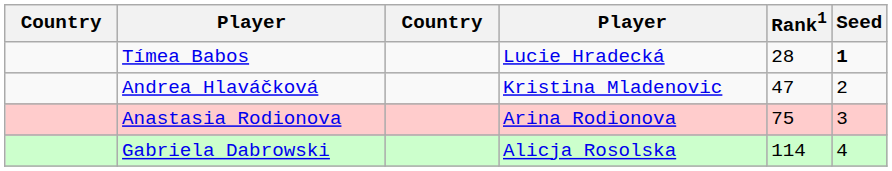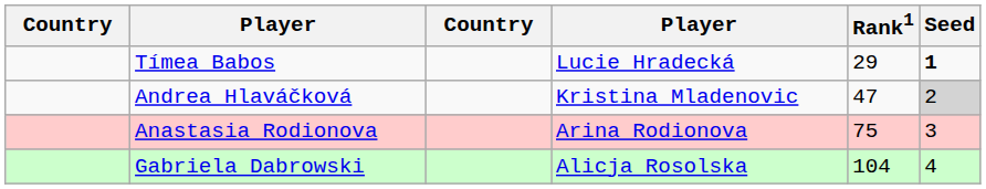Tímea Babos | Rank1: 28 -> 29
Andrea Hlaváčková | Seed: no background -> lightgrey background
Gabriela Dabrowski | Rank1: 114 -> 104
